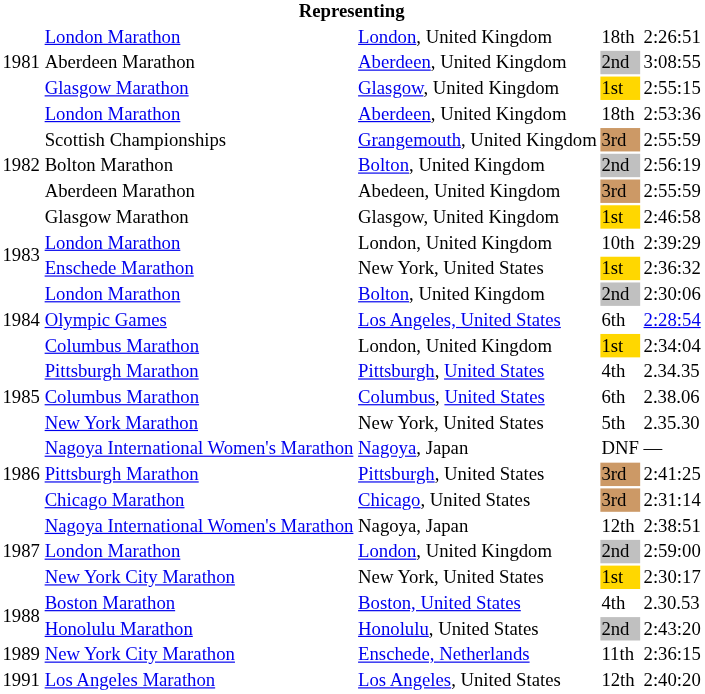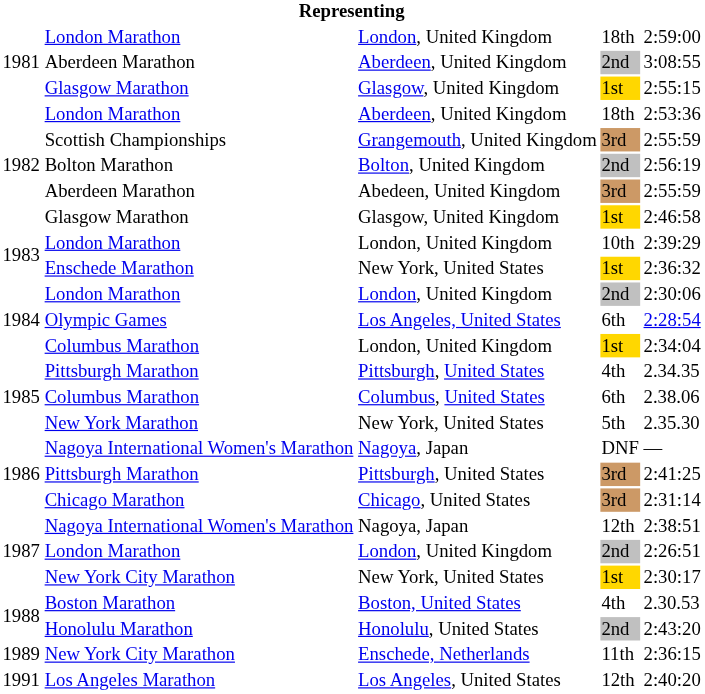1981 / London Marathon | column 5: 2:26:51 -> 2:59:00
1984 / London Marathon | column 3: Bolton, United Kingdom -> London, United Kingdom
1987 / London Marathon | column 5: 2:59:00 -> 2:26:51
